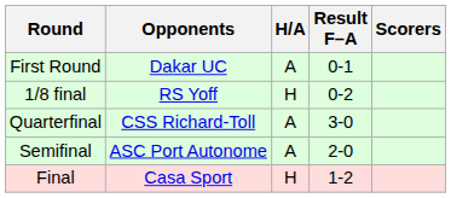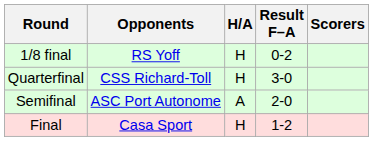- row: First Round | Dakar UC | A | 0-1
Quarterfinal | H/A: A -> H
